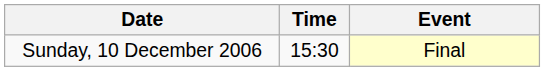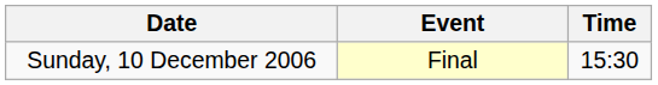columns swapped: Time <-> Event
